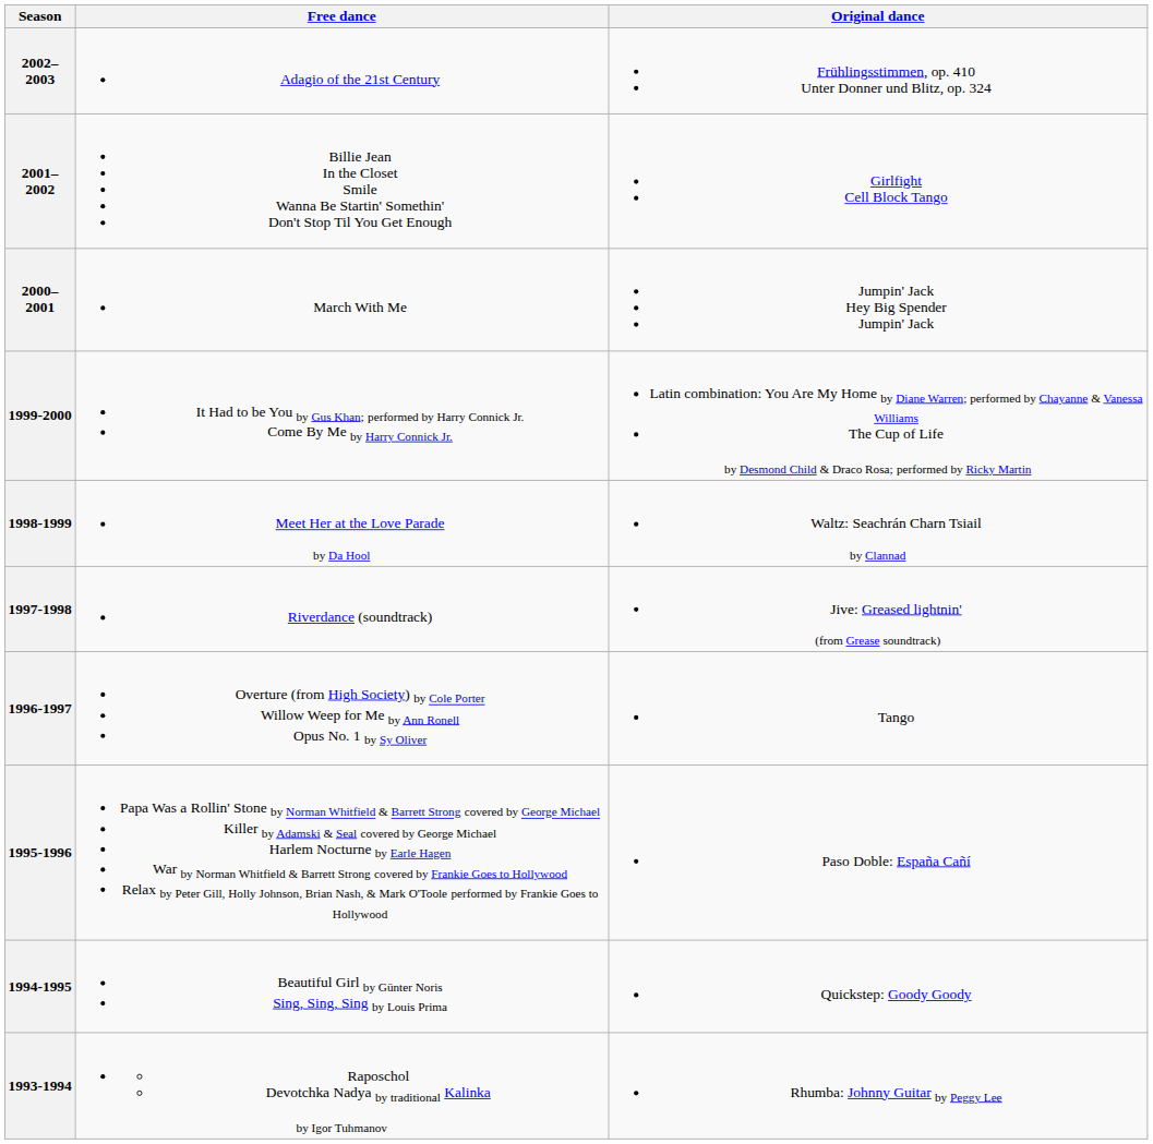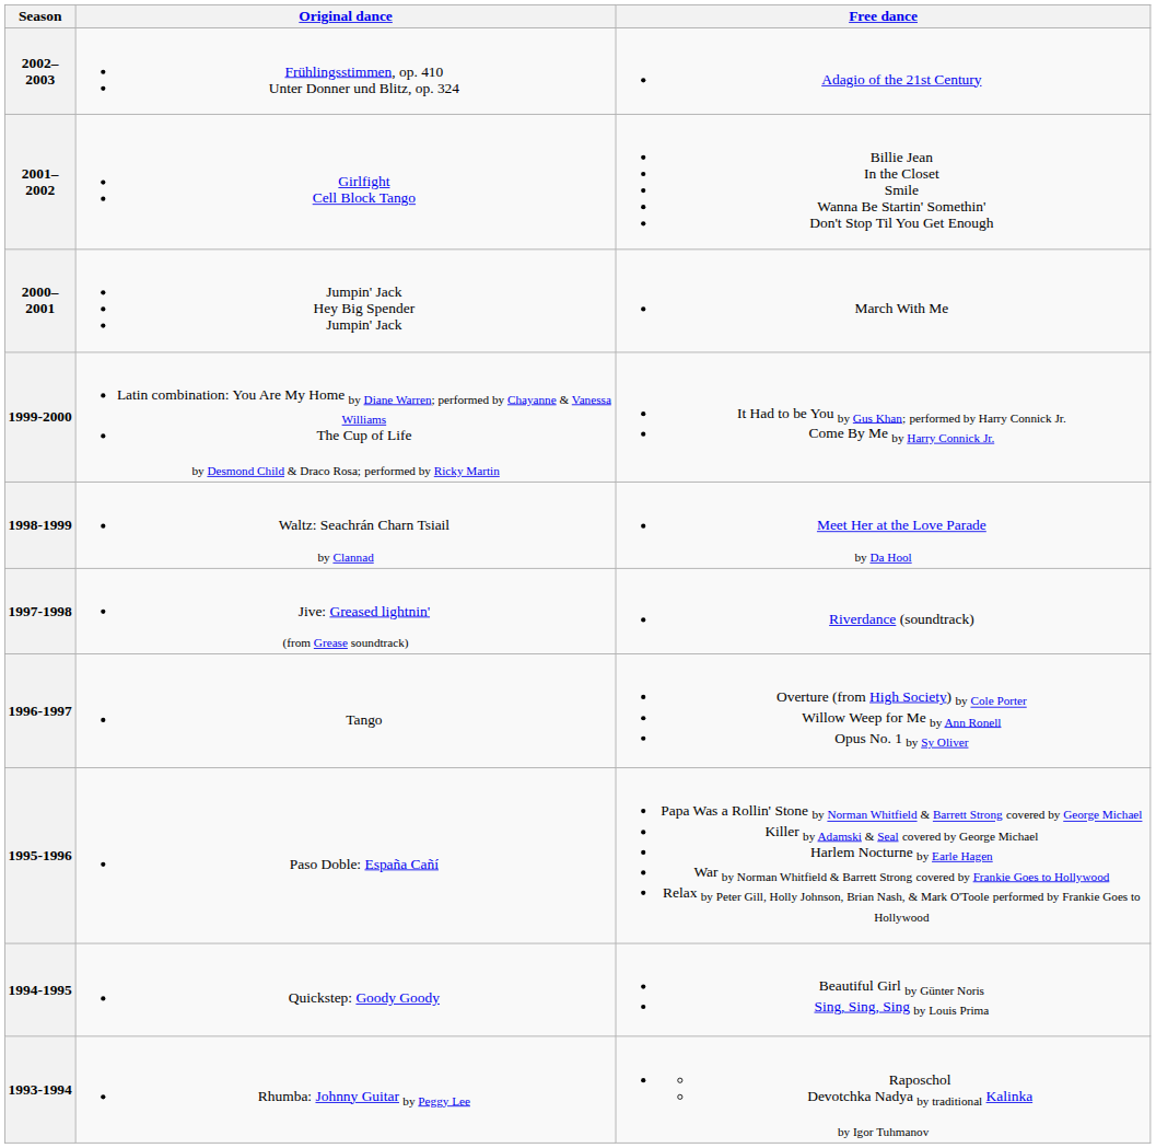columns swapped: Original dance <-> Free dance
